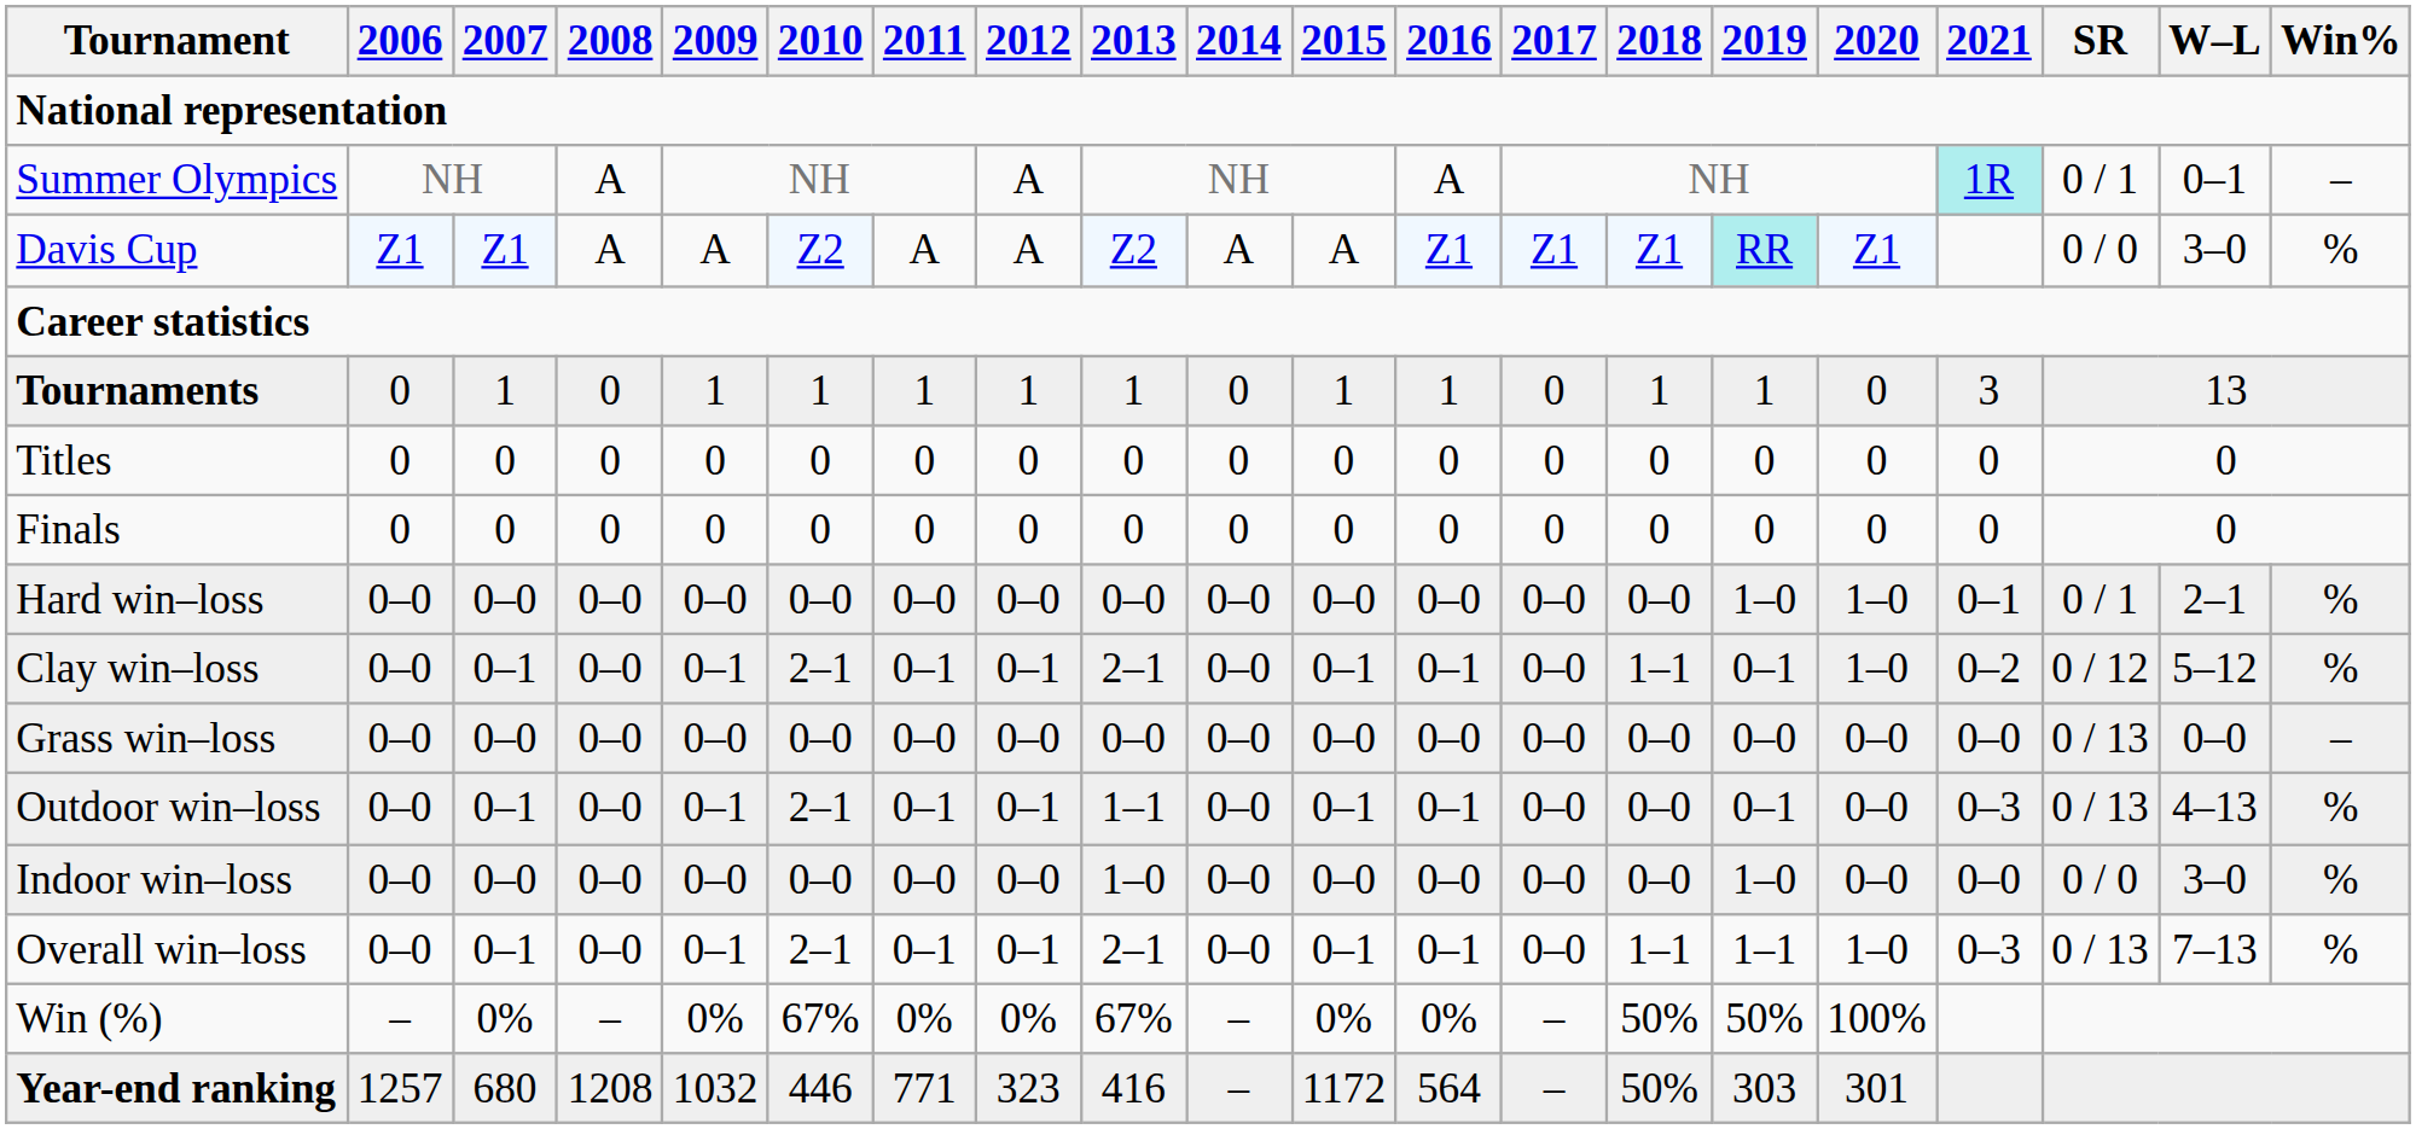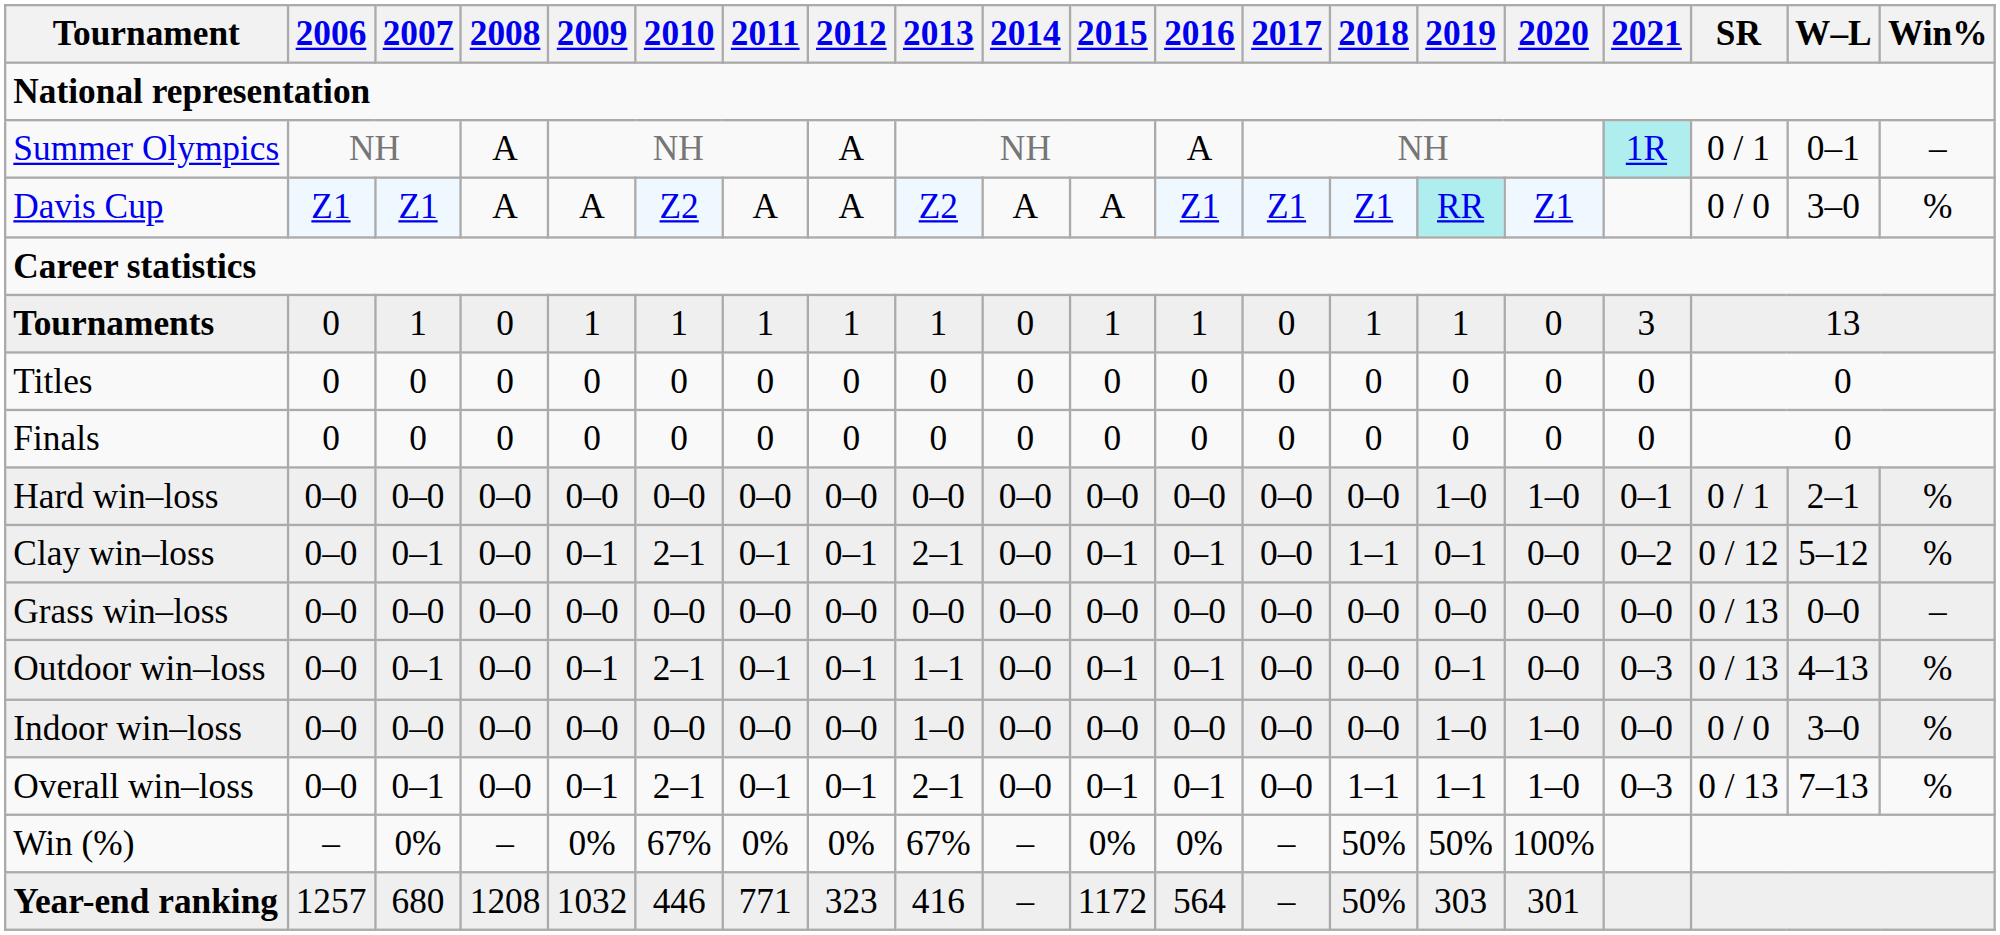Clay win–loss | 2020: 1–0 -> 0–0
Indoor win–loss | 2020: 0–0 -> 1–0
